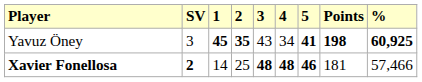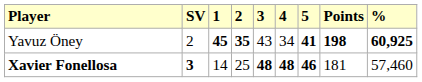Yavuz Öney | SV: 3 -> 2
Xavier Fonellosa | SV: 2 -> 3
Xavier Fonellosa | %: 57,466 -> 57,460
